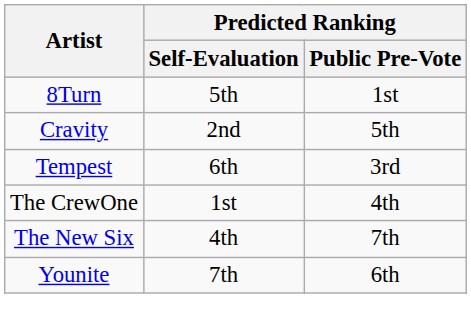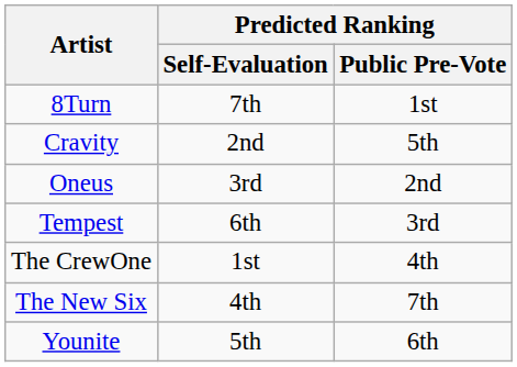8Turn | Predicted Ranking / Self-Evaluation: 5th -> 7th
+ row: Oneus | 3rd | 2nd
Younite | Predicted Ranking / Self-Evaluation: 7th -> 5th
